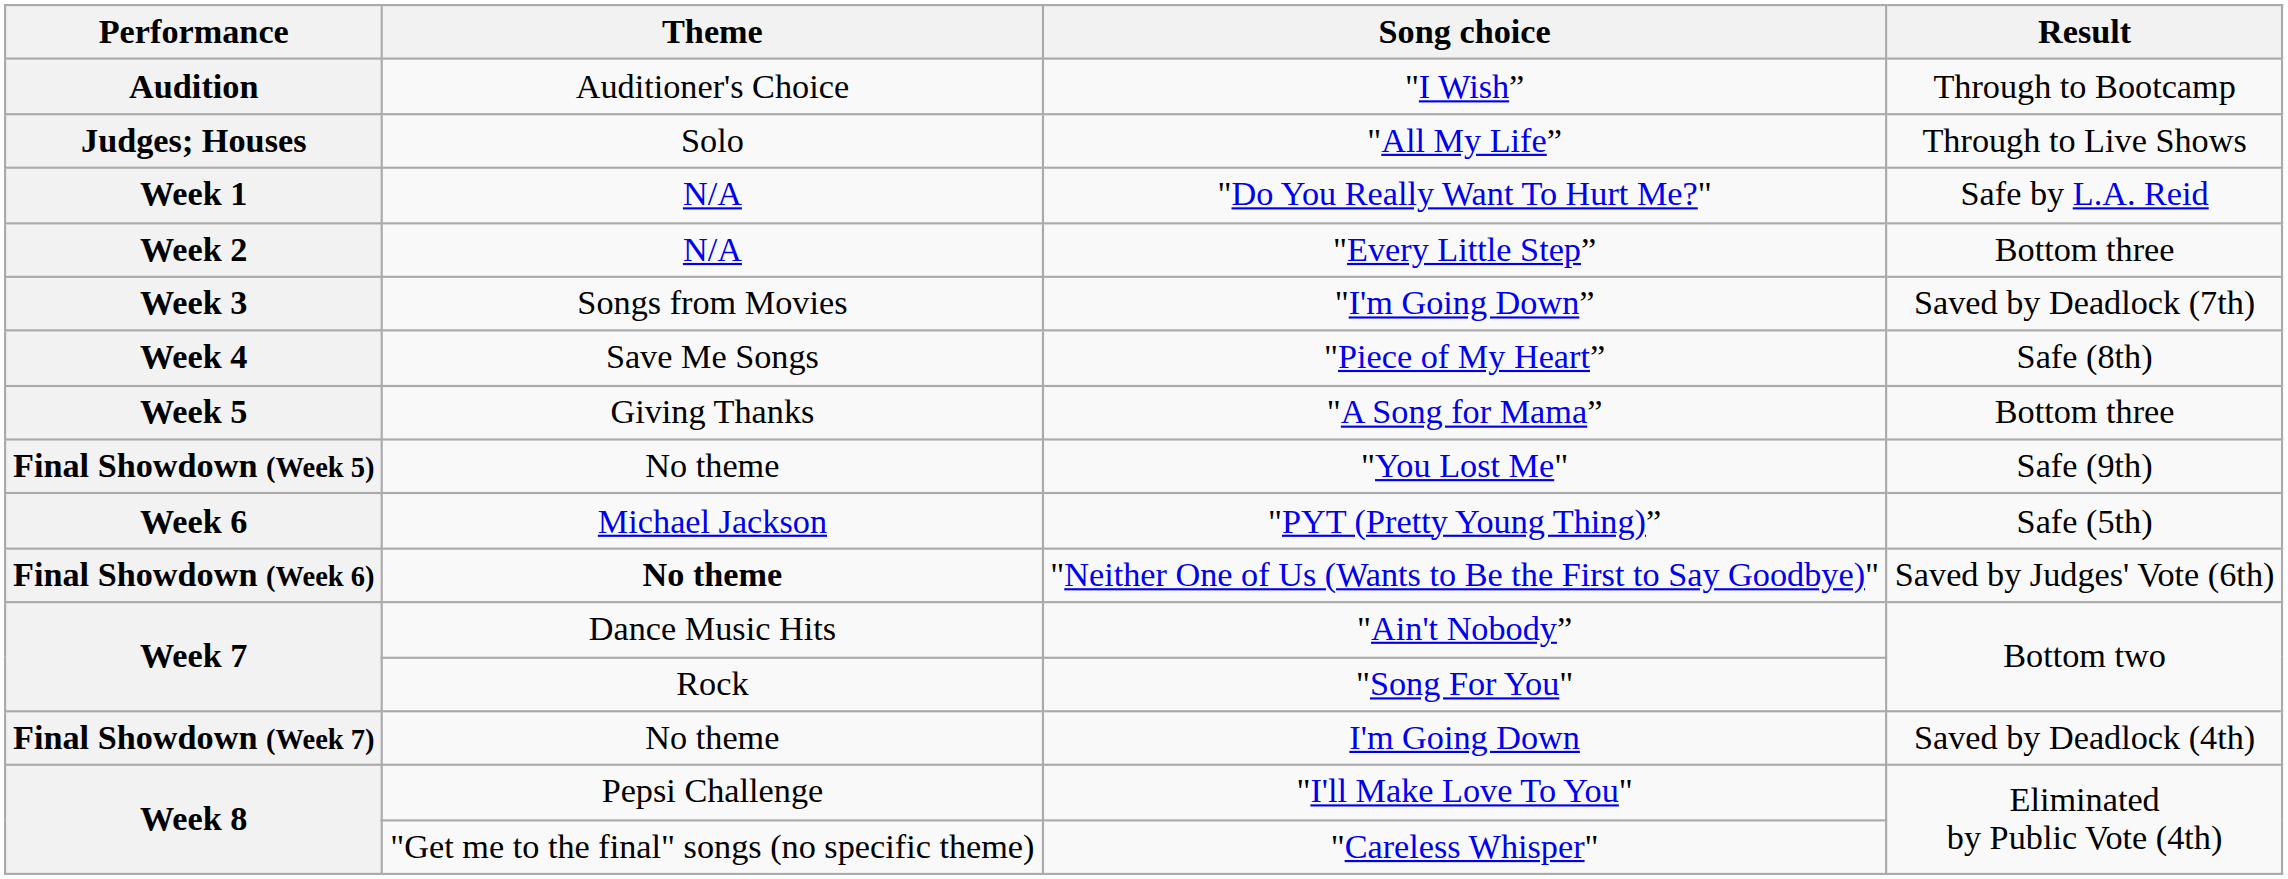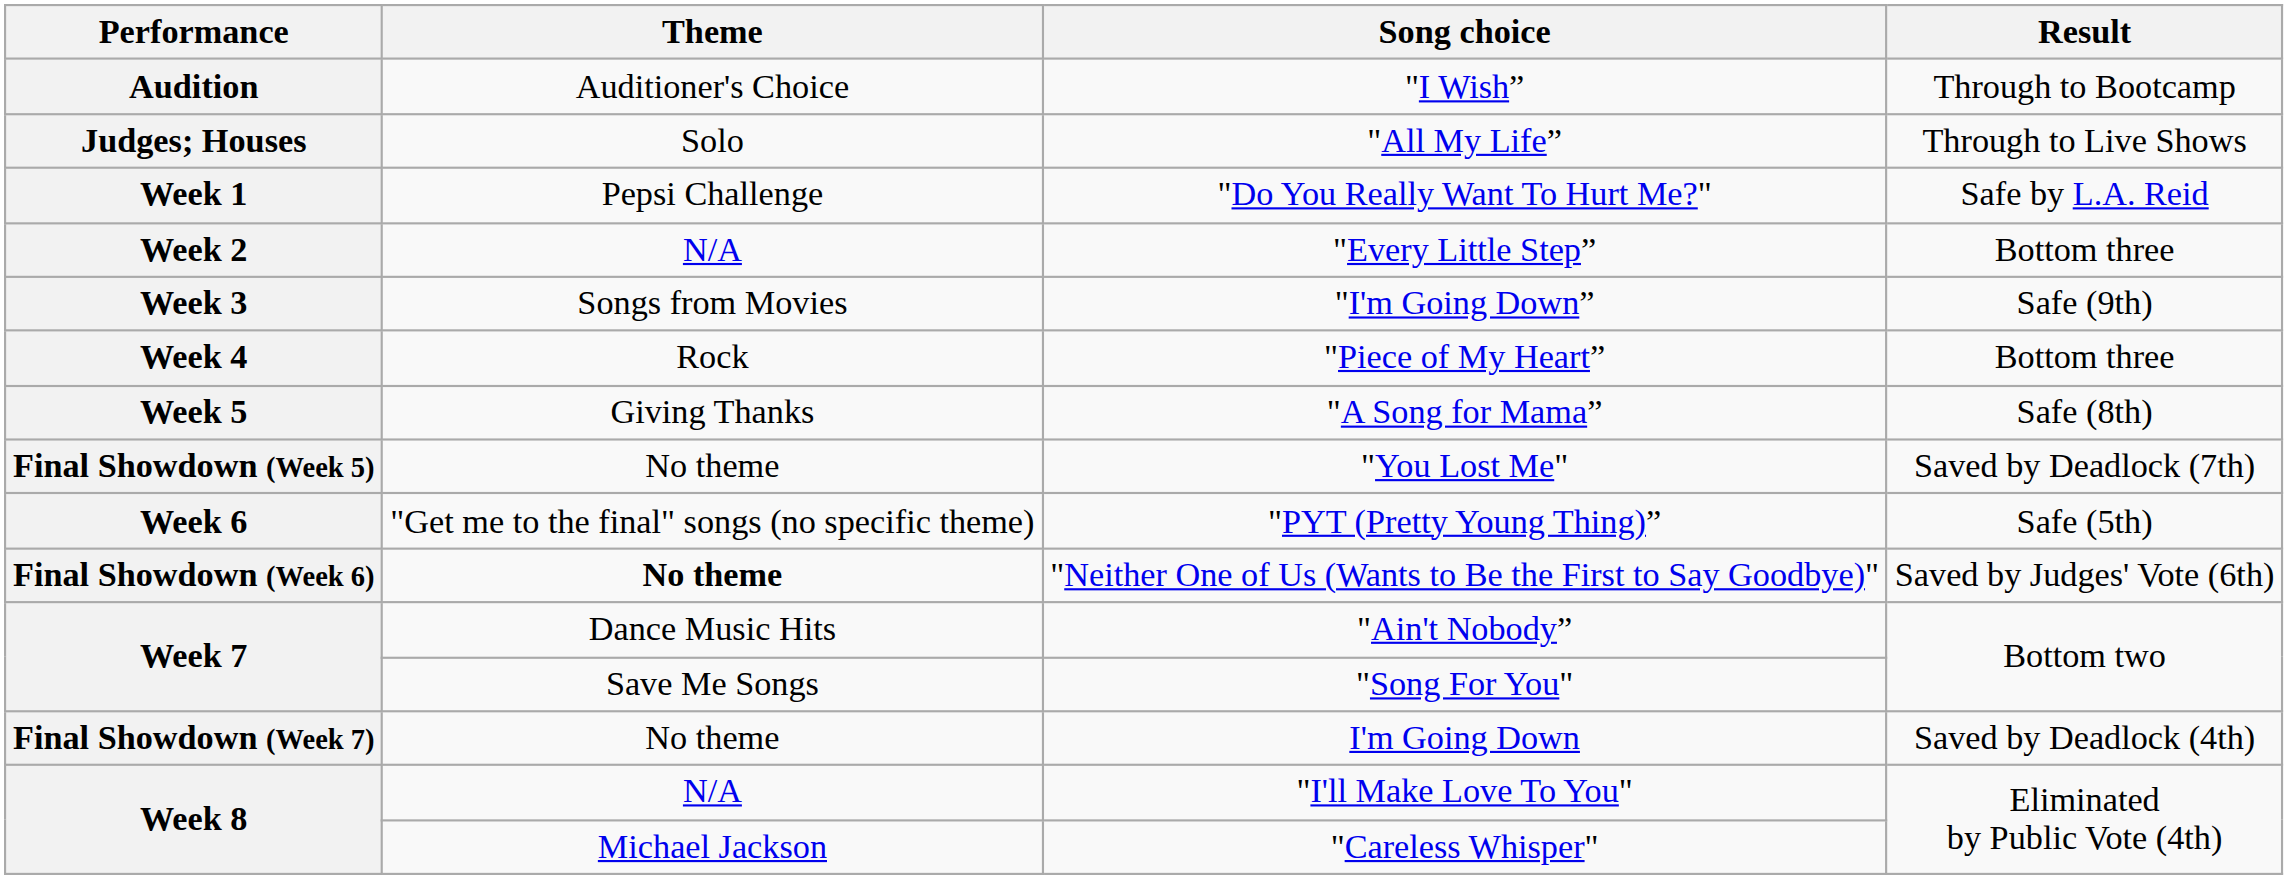"Do You Really Want To Hurt Me?" | Theme: N/A -> Pepsi Challenge
"I'm Going Down” | Result: Saved by Deadlock (7th) -> Safe (9th)
"Piece of My Heart” | Theme: Save Me Songs -> Rock
"Piece of My Heart” | Result: Safe (8th) -> Bottom three
"A Song for Mama” | Result: Bottom three -> Safe (8th)
"You Lost Me" | Result: Safe (9th) -> Saved by Deadlock (7th)
"PYT (Pretty Young Thing)” | Theme: Michael Jackson -> "Get me to the final" songs (no specific theme)
"Song For You" | Theme: Rock -> Save Me Songs
"I'll Make Love To You" | Theme: Pepsi Challenge -> N/A
"Careless Whisper" | Theme: "Get me to the final" songs (no specific theme) -> Michael Jackson
